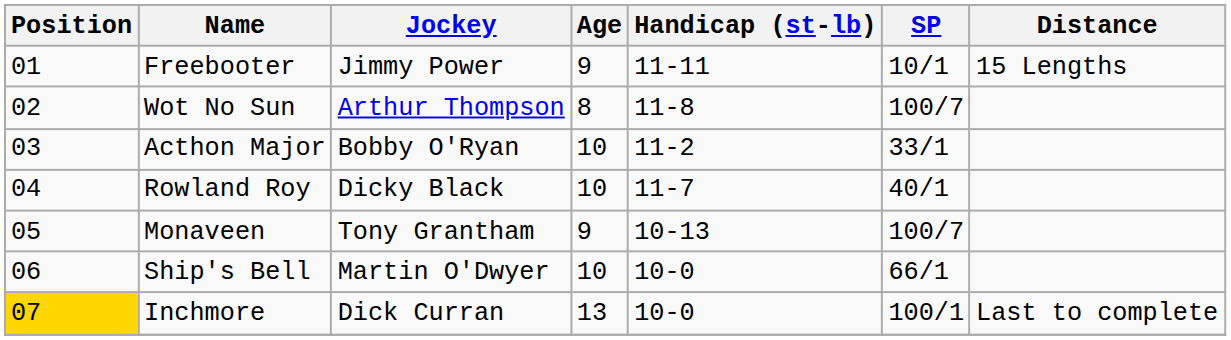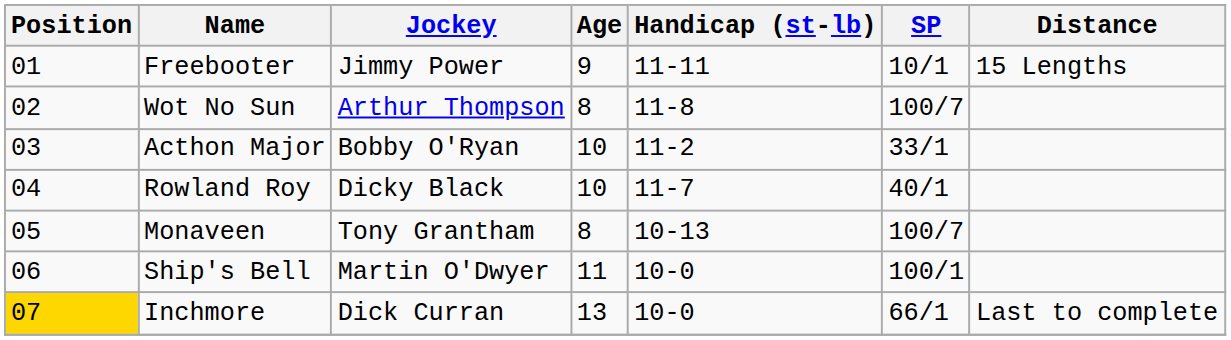Monaveen | Age: 9 -> 8
Ship's Bell | Age: 10 -> 11
Ship's Bell | SP: 66/1 -> 100/1
Inchmore | SP: 100/1 -> 66/1
